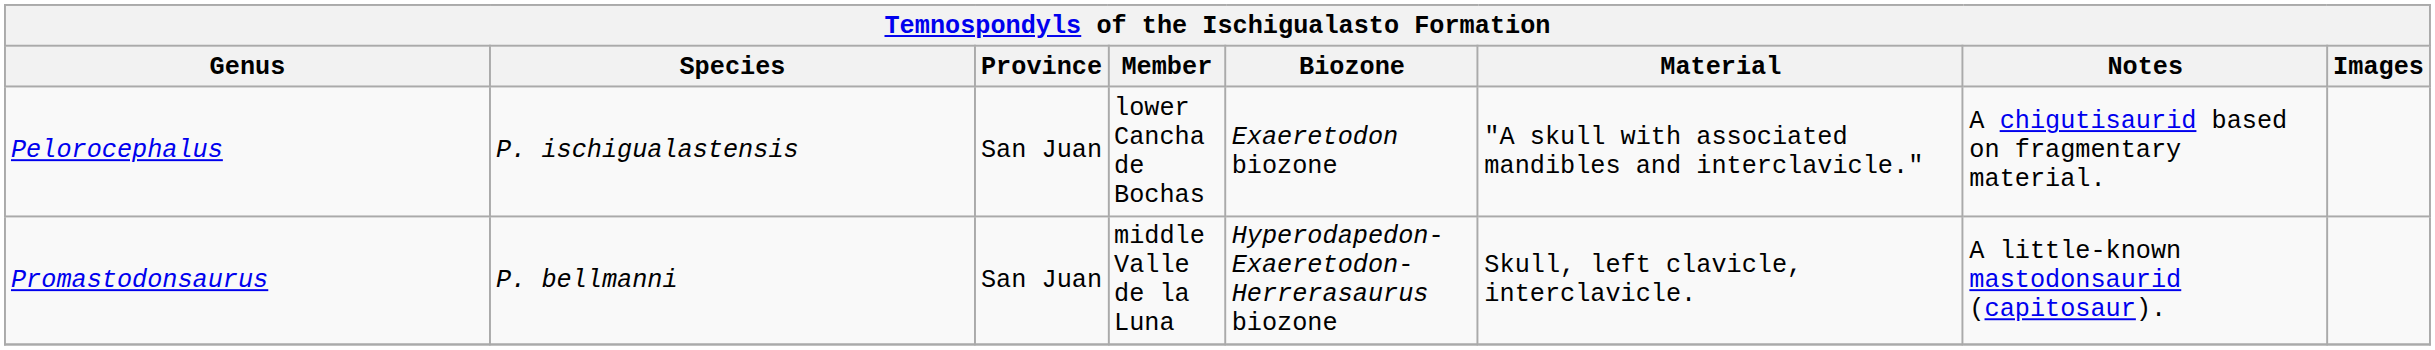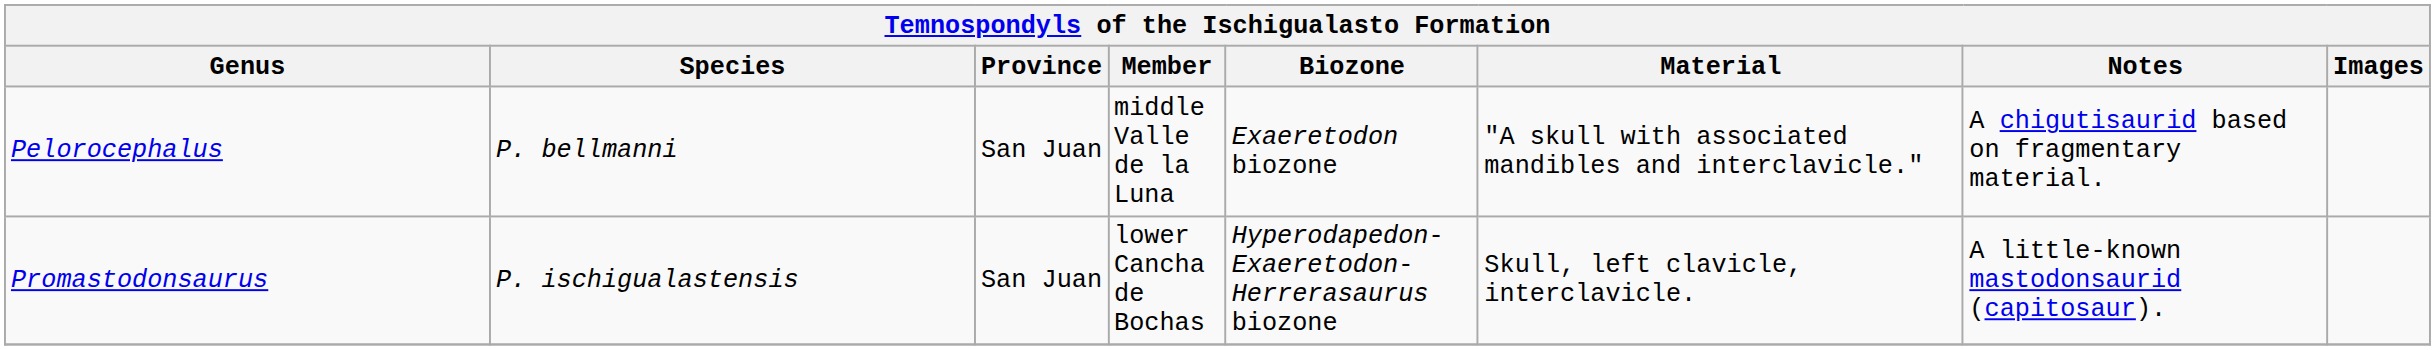Pelorocephalus | Species: P. ischigualastensis -> P. bellmanni
Pelorocephalus | Member: lower Cancha de Bochas -> middle Valle de la Luna
Promastodonsaurus | Species: P. bellmanni -> P. ischigualastensis
Promastodonsaurus | Member: middle Valle de la Luna -> lower Cancha de Bochas
